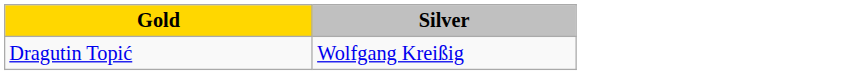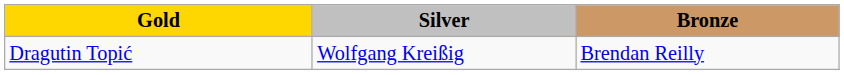+ column: Bronze | Brendan Reilly
